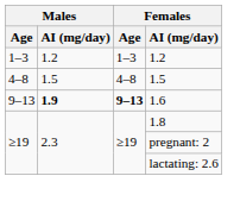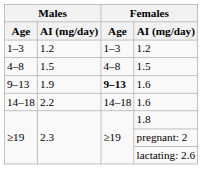9–13 / 1.6 | Males / AI (mg/day): bold -> normal
+ row: 14–18 | 2.2 | 14–18 | 1.6
